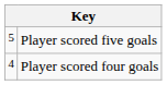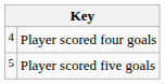rows swapped: Player scored four goals <-> Player scored five goals
